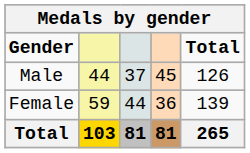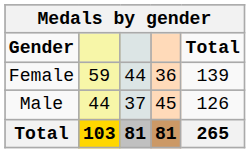rows swapped: Male <-> Female
